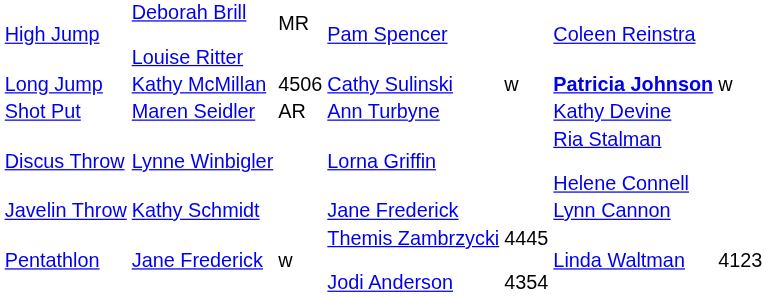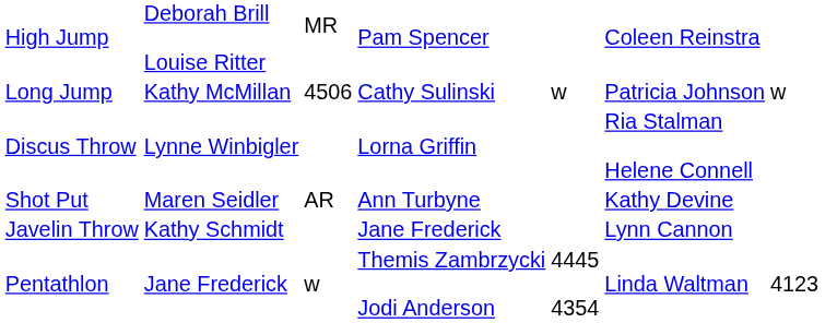Long Jump | column 6: bold -> normal
rows swapped: Shot Put <-> Discus Throw
